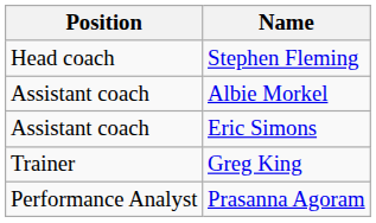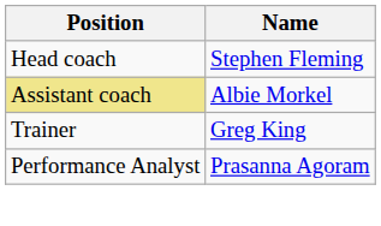Albie Morkel | Position: no background -> khaki background
- row: Assistant coach | Eric Simons
